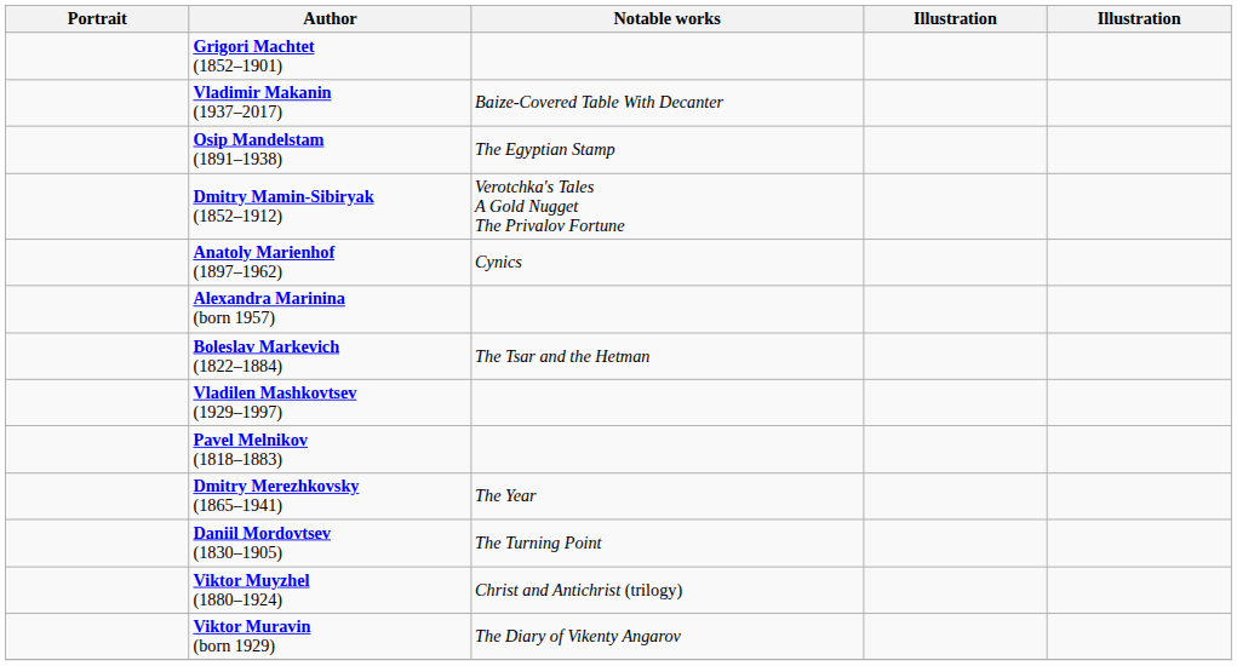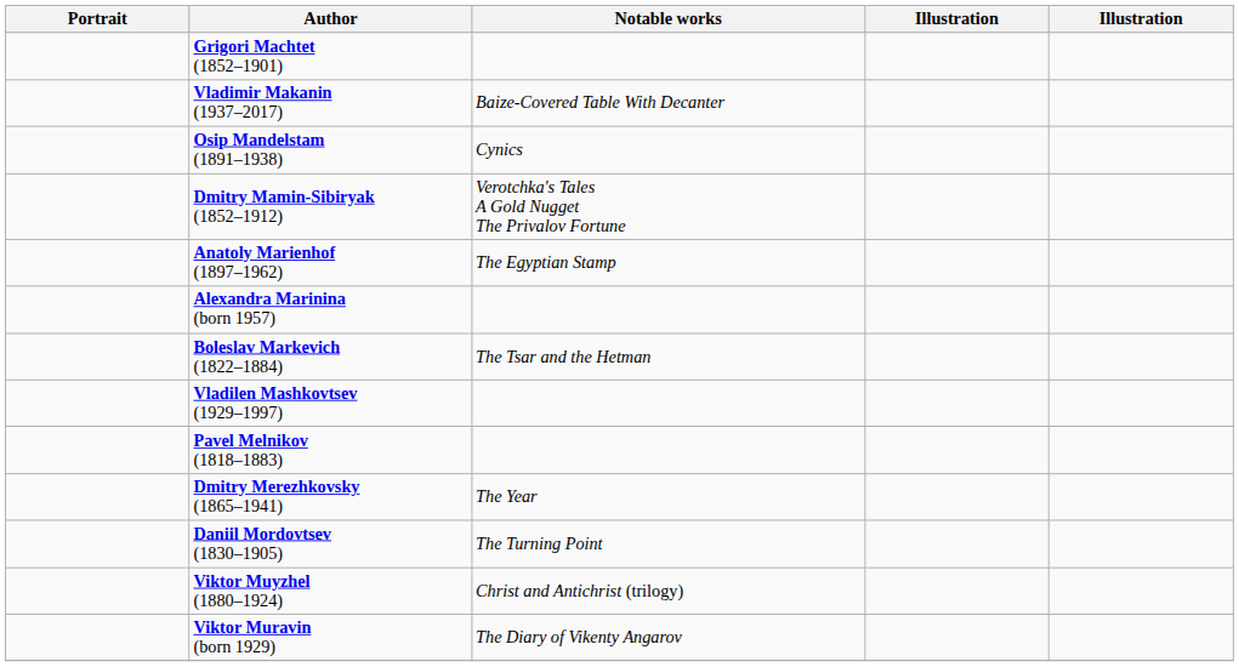Osip Mandelstam (1891–1938) | Notable works: The Egyptian Stamp -> Cynics
Anatoly Marienhof (1897–1962) | Notable works: Cynics -> The Egyptian Stamp
